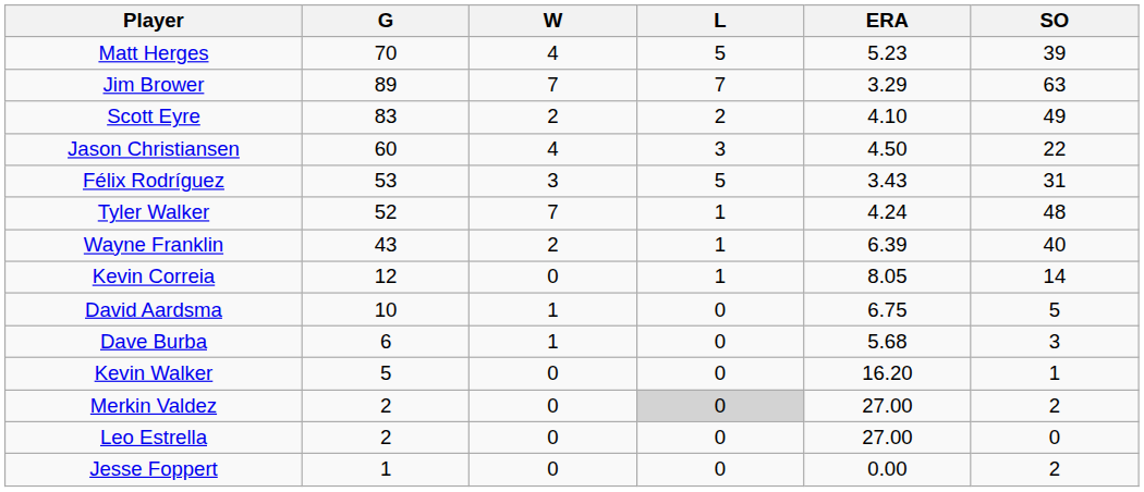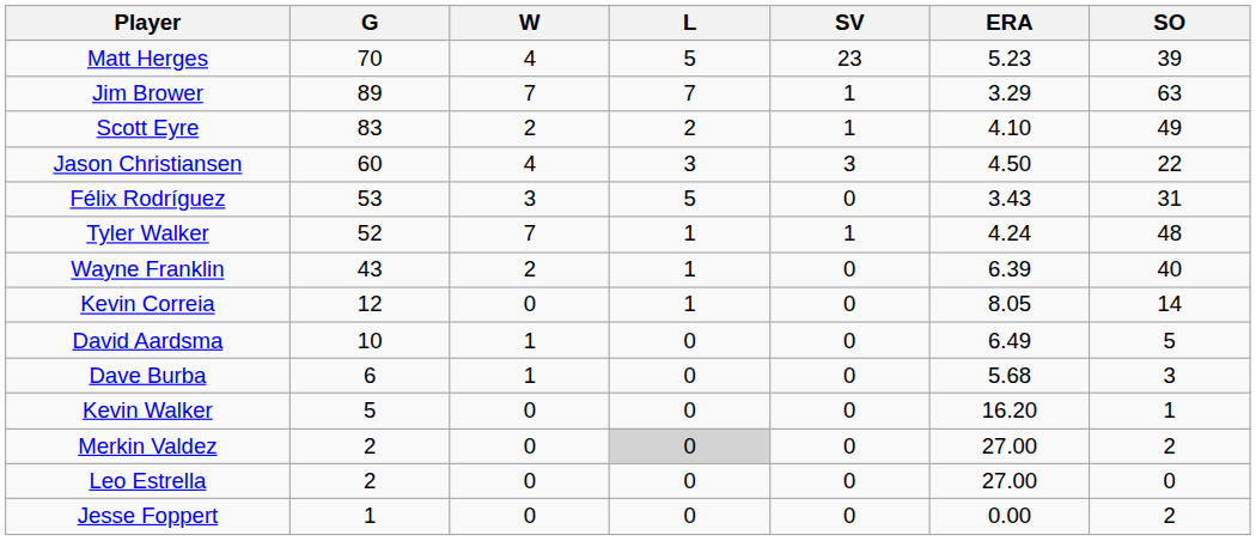+ column: SV | 23 | 1 | 1 | 3 | 0 | 1 | 0 | 0 | 0 | 0 | 0 | 0 | 0 | 0
David Aardsma | ERA: 6.75 -> 6.49
